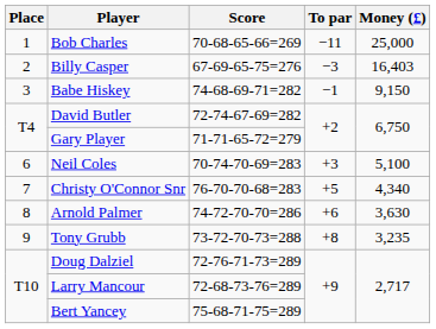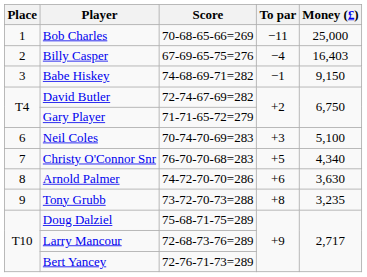Billy Casper | To par: −3 -> −4
Doug Dalziel | Score: 72-76-71-73=289 -> 75-68-71-75=289
Bert Yancey | Score: 75-68-71-75=289 -> 72-76-71-73=289
